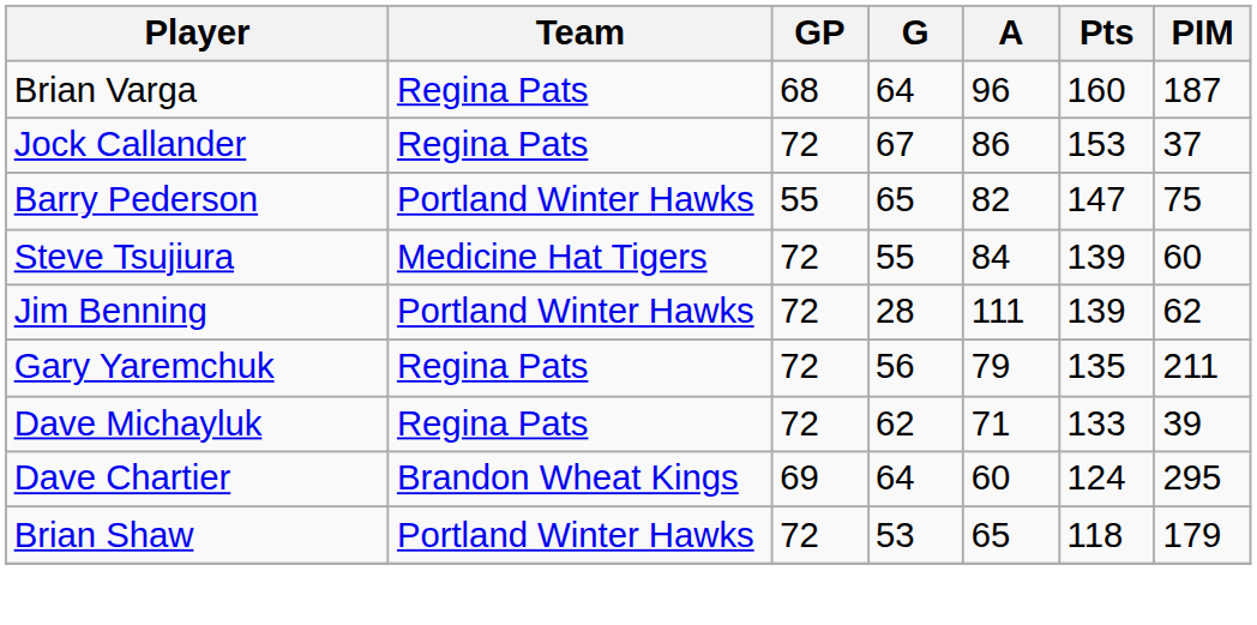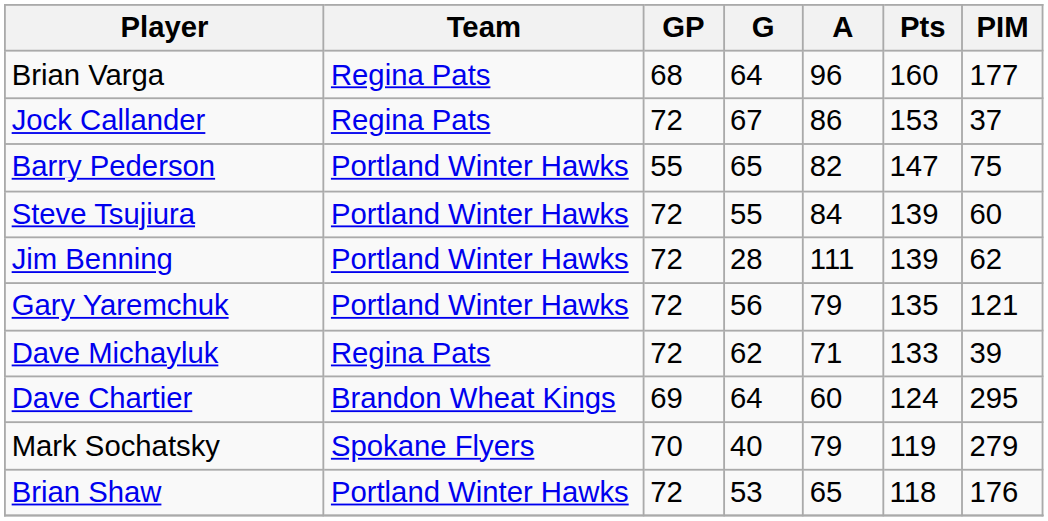Brian Varga | PIM: 187 -> 177
Steve Tsujiura | Team: Medicine Hat Tigers -> Portland Winter Hawks
Gary Yaremchuk | Team: Regina Pats -> Portland Winter Hawks
Gary Yaremchuk | PIM: 211 -> 121
+ row: Mark Sochatsky | Spokane Flyers | 70 | 40 | 79 | 119 | 279
Brian Shaw | PIM: 179 -> 176
